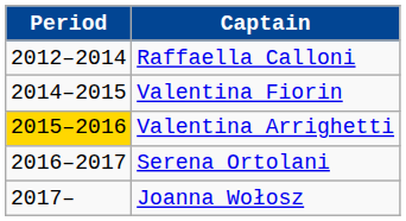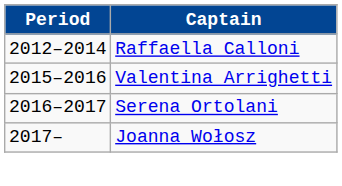- row: 2014–2015 | Valentina Fiorin
Valentina Arrighetti | Period: gold background -> no background
